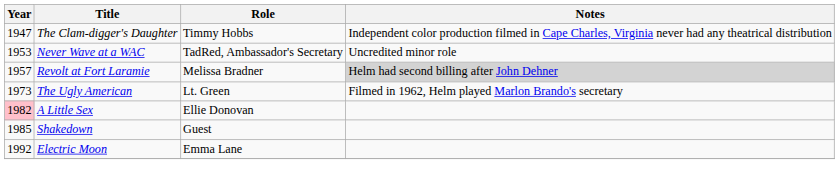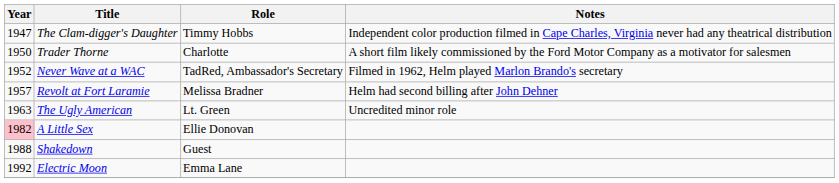+ row: 1950 | Trader Thorne | Charlotte | A short film likely commissioned by the Ford Motor Company as a motivator for salesmen
Never Wave at a WAC | Year: 1953 -> 1952
Never Wave at a WAC | Notes: Uncredited minor role -> Filmed in 1962, Helm played Marlon Brando's secretary
Revolt at Fort Laramie | Notes: lightgrey background -> no background
The Ugly American | Year: 1973 -> 1963
The Ugly American | Notes: Filmed in 1962, Helm played Marlon Brando's secretary -> Uncredited minor role
Shakedown | Year: 1985 -> 1988
